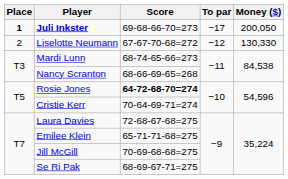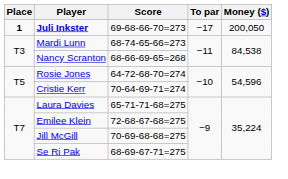- row: 2 | Liselotte Neumann | 67-67-70-68=272 | −12 | 130,330
Rosie Jones | Score: bold -> normal
Laura Davies | Score: 72-68-67-68=275 -> 65-71-71-68=275
Emilee Klein | Score: 65-71-71-68=275 -> 72-68-67-68=275
